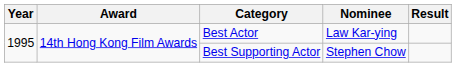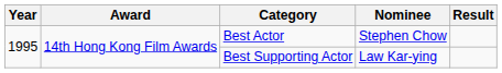Best Actor | Nominee: Law Kar-ying -> Stephen Chow
Best Supporting Actor | Nominee: Stephen Chow -> Law Kar-ying
